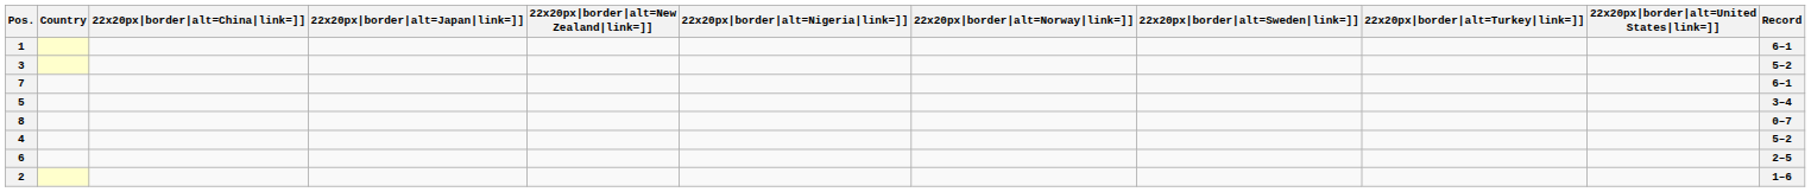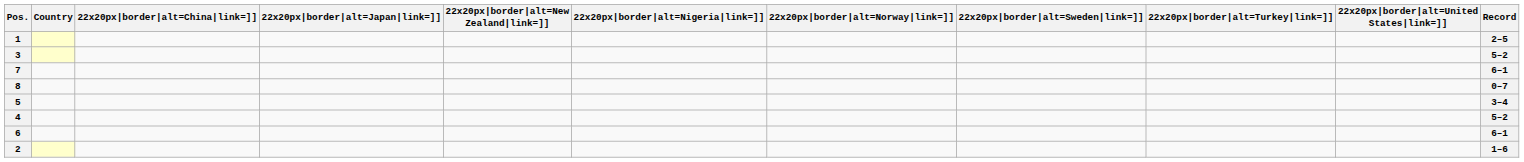1 | Record: 6–1 -> 2–5
rows swapped: 8 <-> 5
6 | Record: 2–5 -> 6–1
